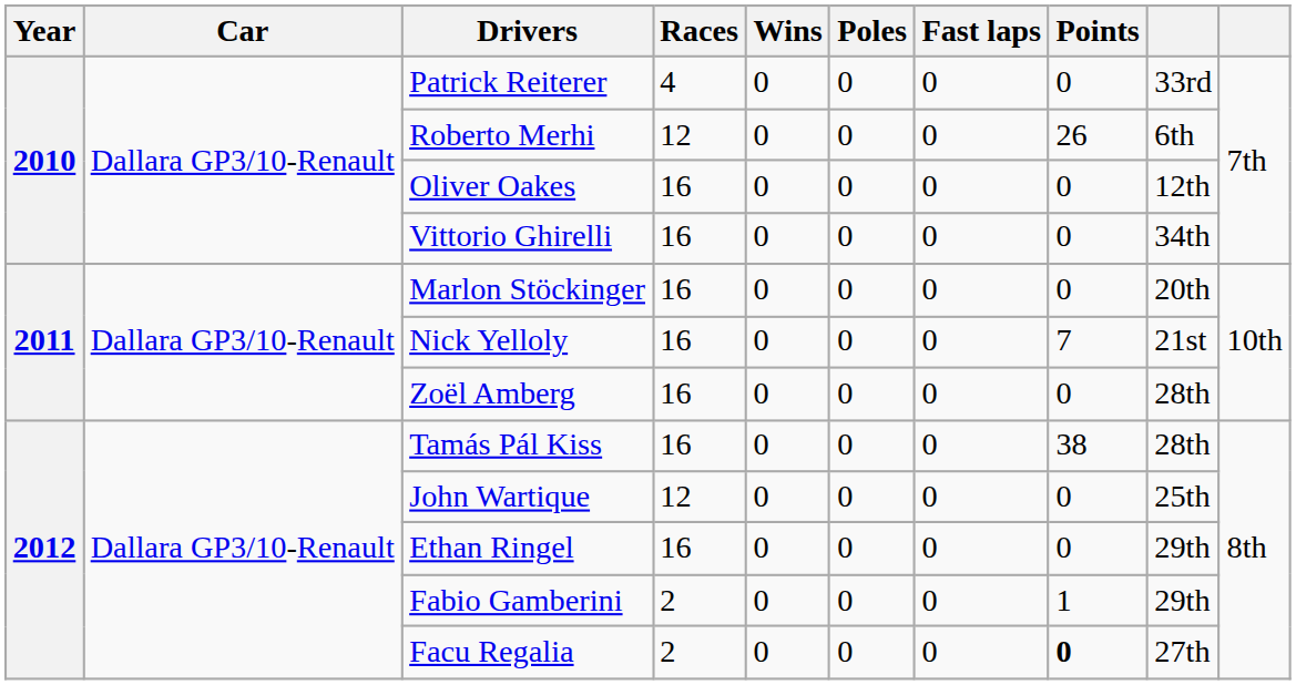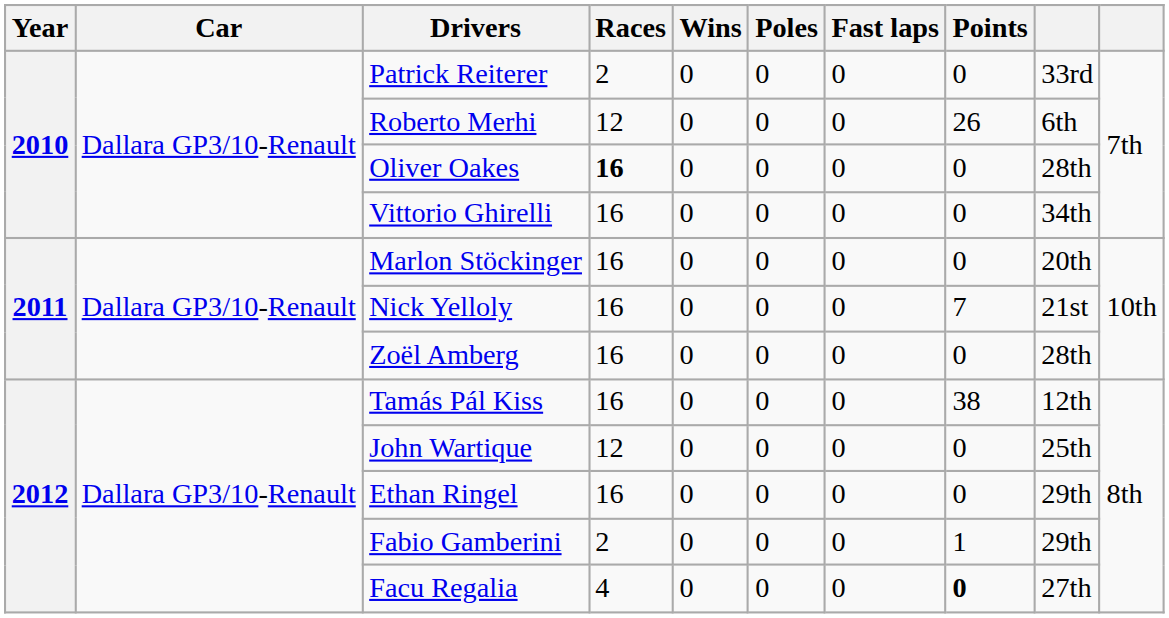Patrick Reiterer | Races: 4 -> 2
Oliver Oakes | Races: normal -> bold
Oliver Oakes | column 9: 12th -> 28th
Tamás Pál Kiss | column 9: 28th -> 12th
Facu Regalia | Races: 2 -> 4
